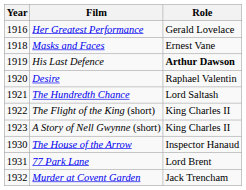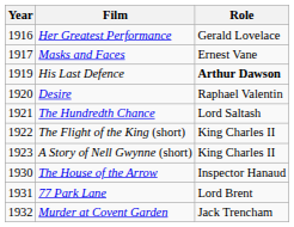Masks and Faces | Year: 1918 -> 1917
